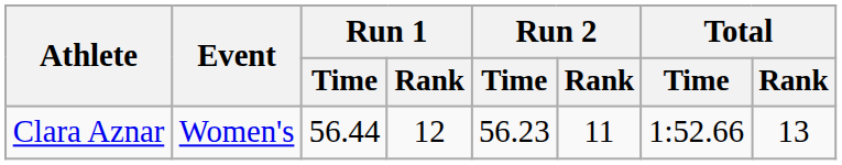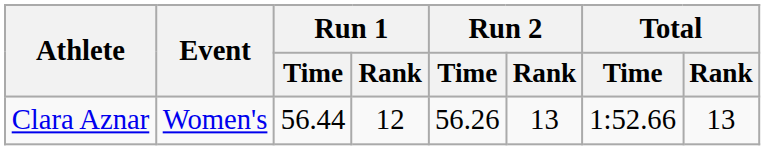Clara Aznar | Run 2 / Time: 56.23 -> 56.26
Clara Aznar | Run 2 / Rank: 11 -> 13
